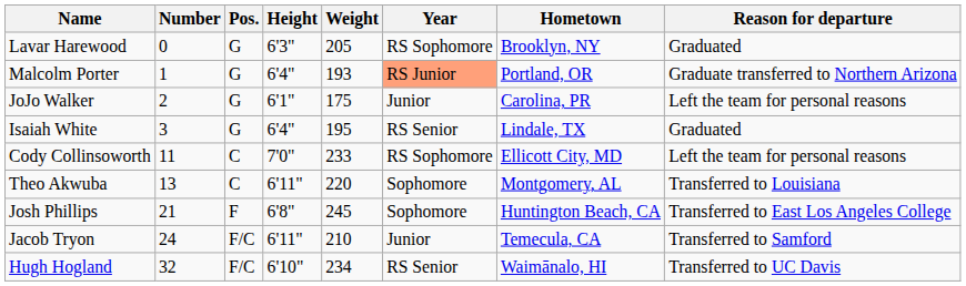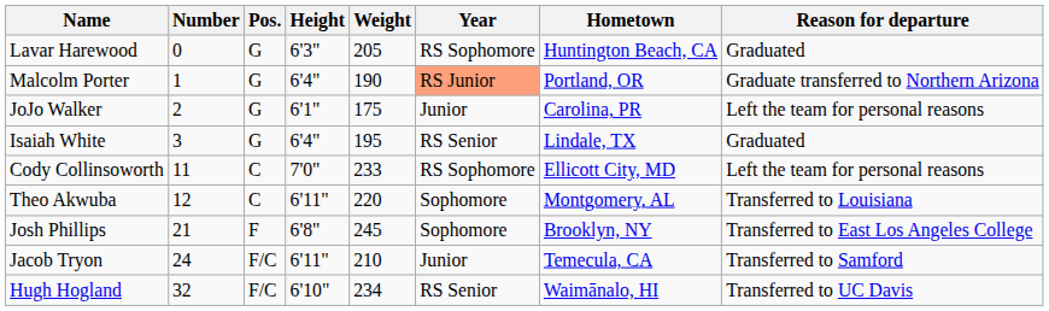Lavar Harewood | Hometown: Brooklyn, NY -> Huntington Beach, CA
Malcolm Porter | Weight: 193 -> 190
Theo Akwuba | Number: 13 -> 12
Josh Phillips | Hometown: Huntington Beach, CA -> Brooklyn, NY
